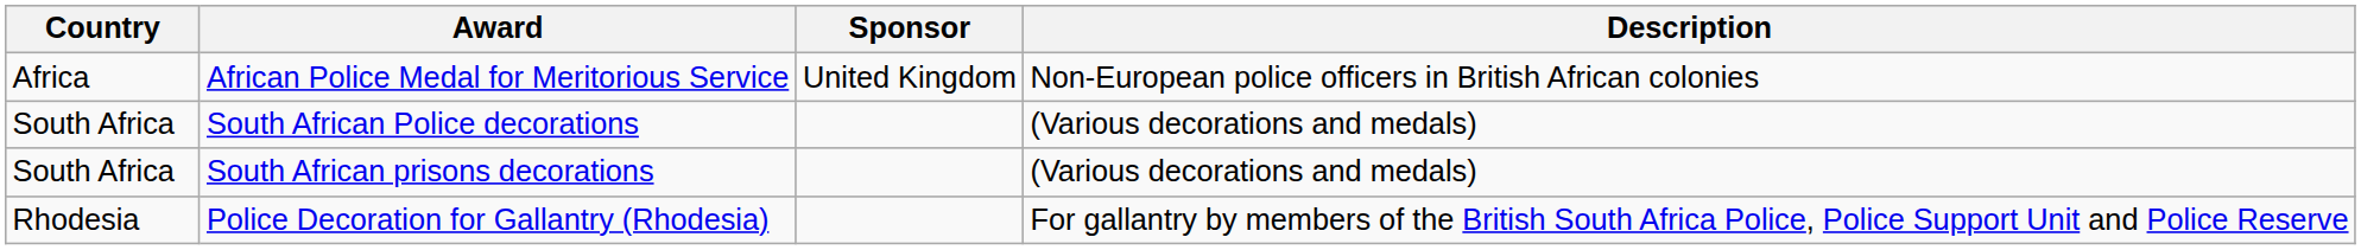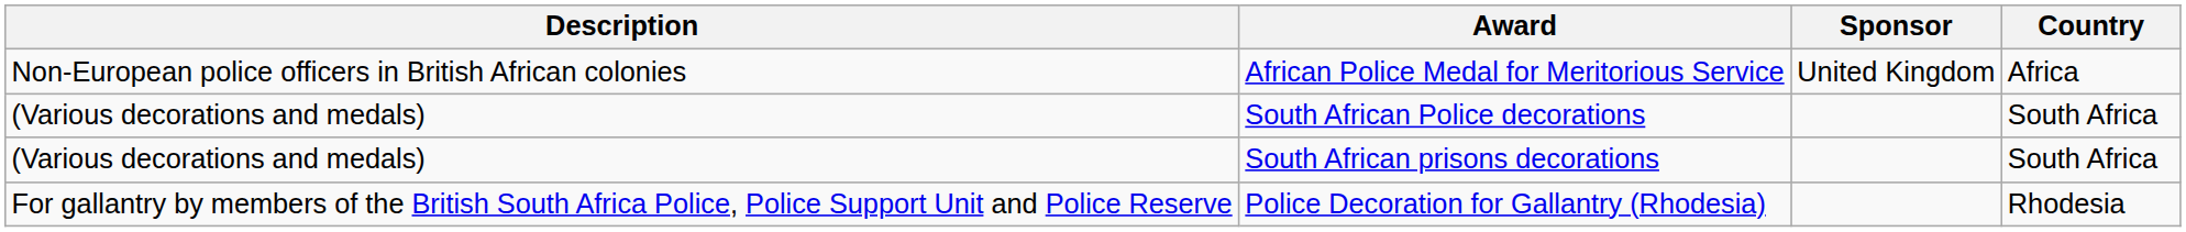columns swapped: Country <-> Description
